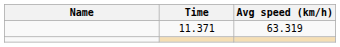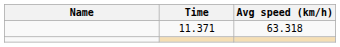11.371 | Avg speed (km/h): 63.319 -> 63.318
